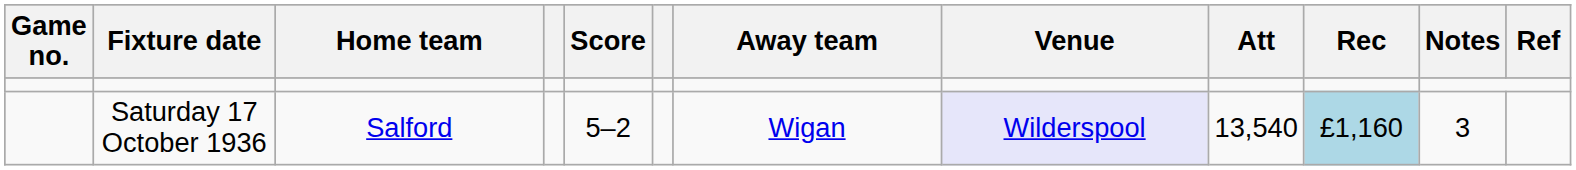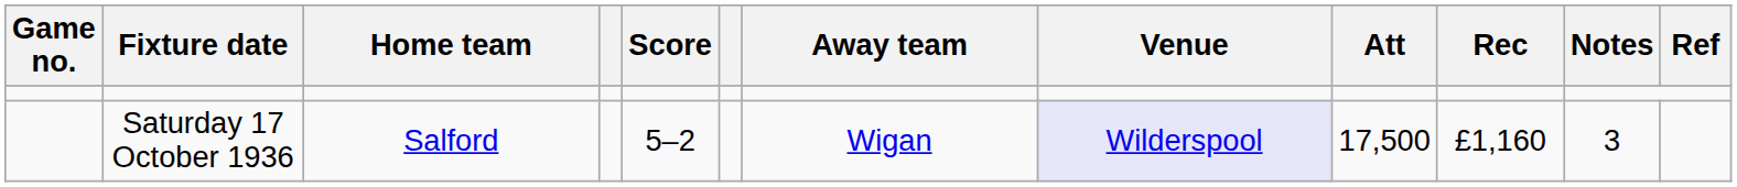Saturday 17 October 1936 | Att: 13,540 -> 17,500
Saturday 17 October 1936 | Rec: lightblue background -> no background
